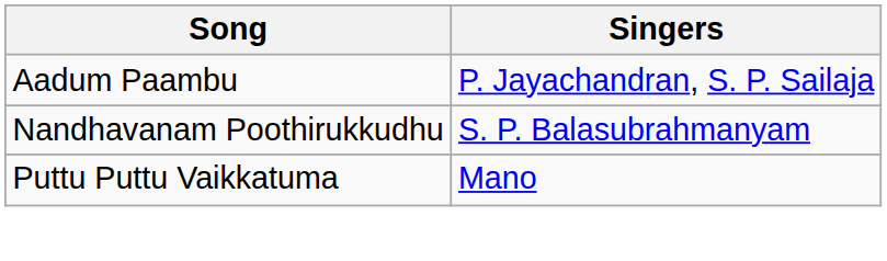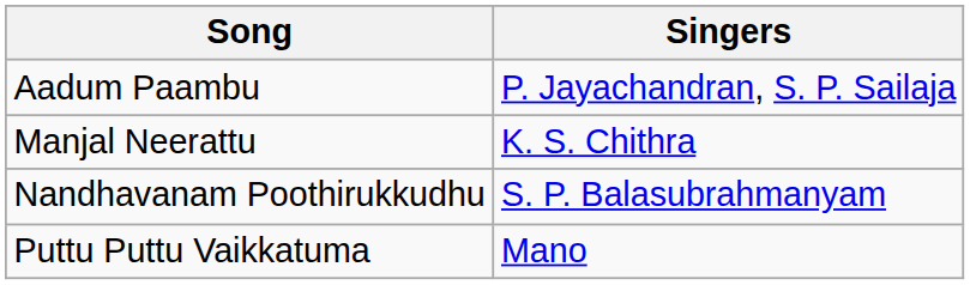+ row: Manjal Neerattu | K. S. Chithra
